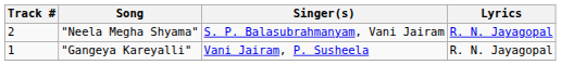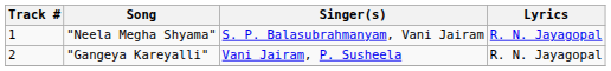"Neela Megha Shyama" | Track #: 2 -> 1
"Gangeya Kareyalli" | Track #: 1 -> 2
